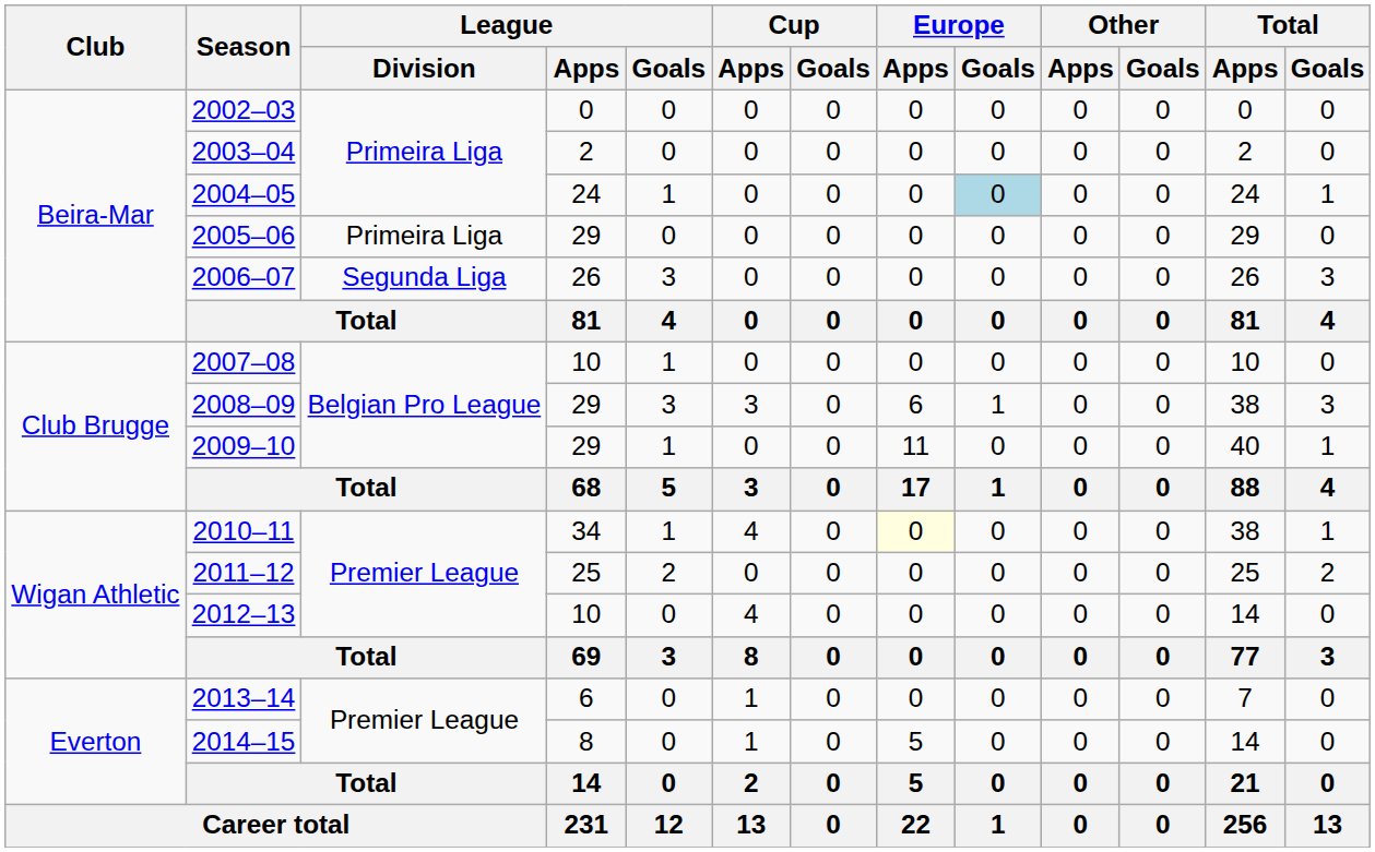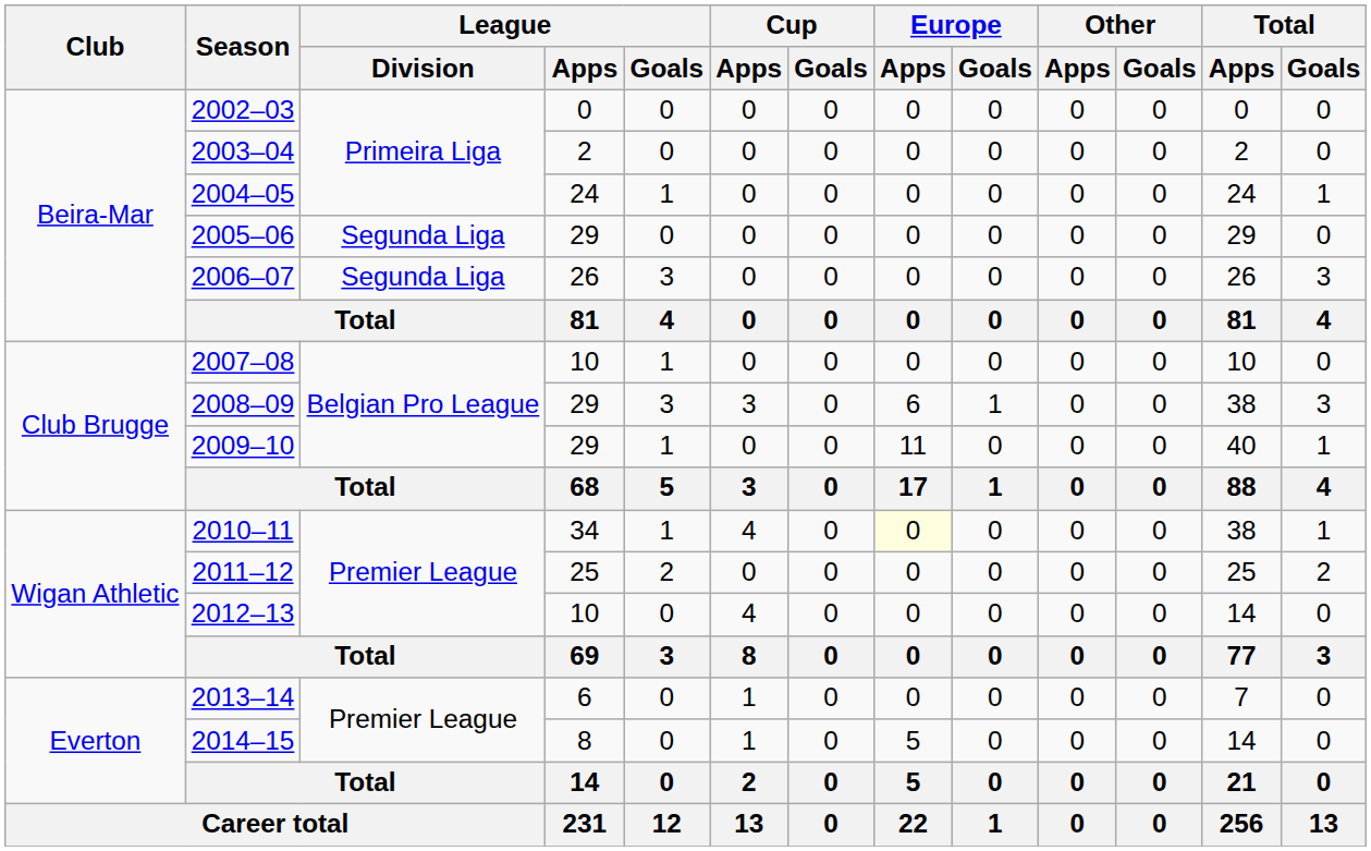2004–05 | Europe / Goals: lightblue background -> no background
2005–06 | League / Division: Primeira Liga -> Segunda Liga
